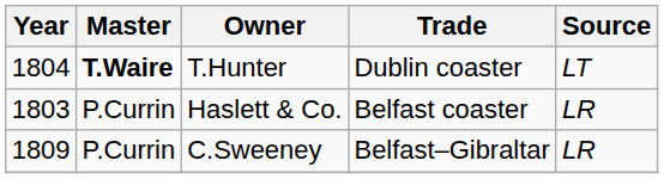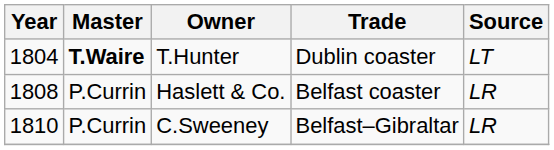Haslett & Co. | Year: 1803 -> 1808
C.Sweeney | Year: 1809 -> 1810
